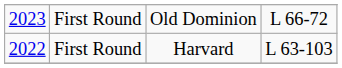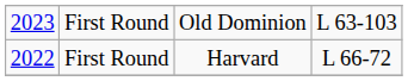Old Dominion | column 4: L 66-72 -> L 63-103
Harvard | column 4: L 63-103 -> L 66-72
